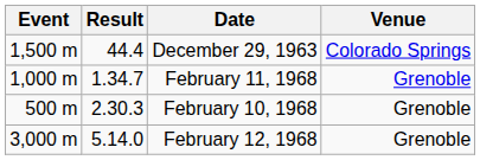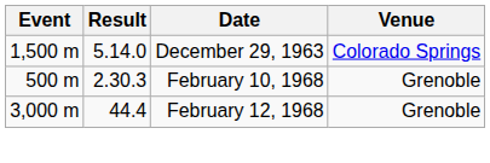December 29, 1963 | Result: 44.4 -> 5.14.0
- row: 1,000 m | 1.34.7 | February 11, 1968 | Grenoble
February 12, 1968 | Result: 5.14.0 -> 44.4
